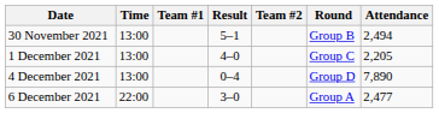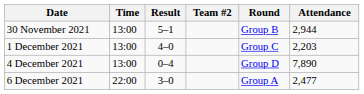- column: Team #1
30 November 2021 | Attendance: 2,494 -> 2,944
1 December 2021 | Attendance: 2,205 -> 2,203
